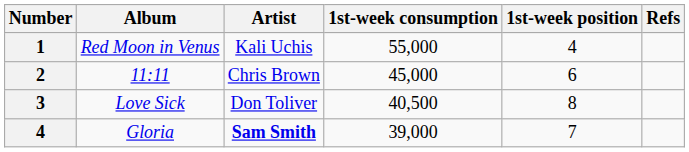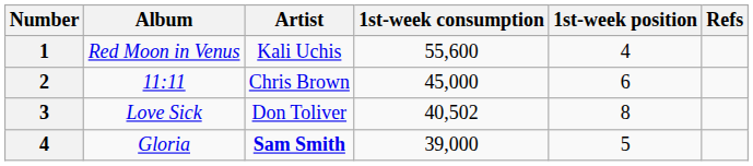Red Moon in Venus | 1st-week consumption: 55,000 -> 55,600
Love Sick | 1st-week consumption: 40,500 -> 40,502
Gloria | 1st-week position: 7 -> 5
